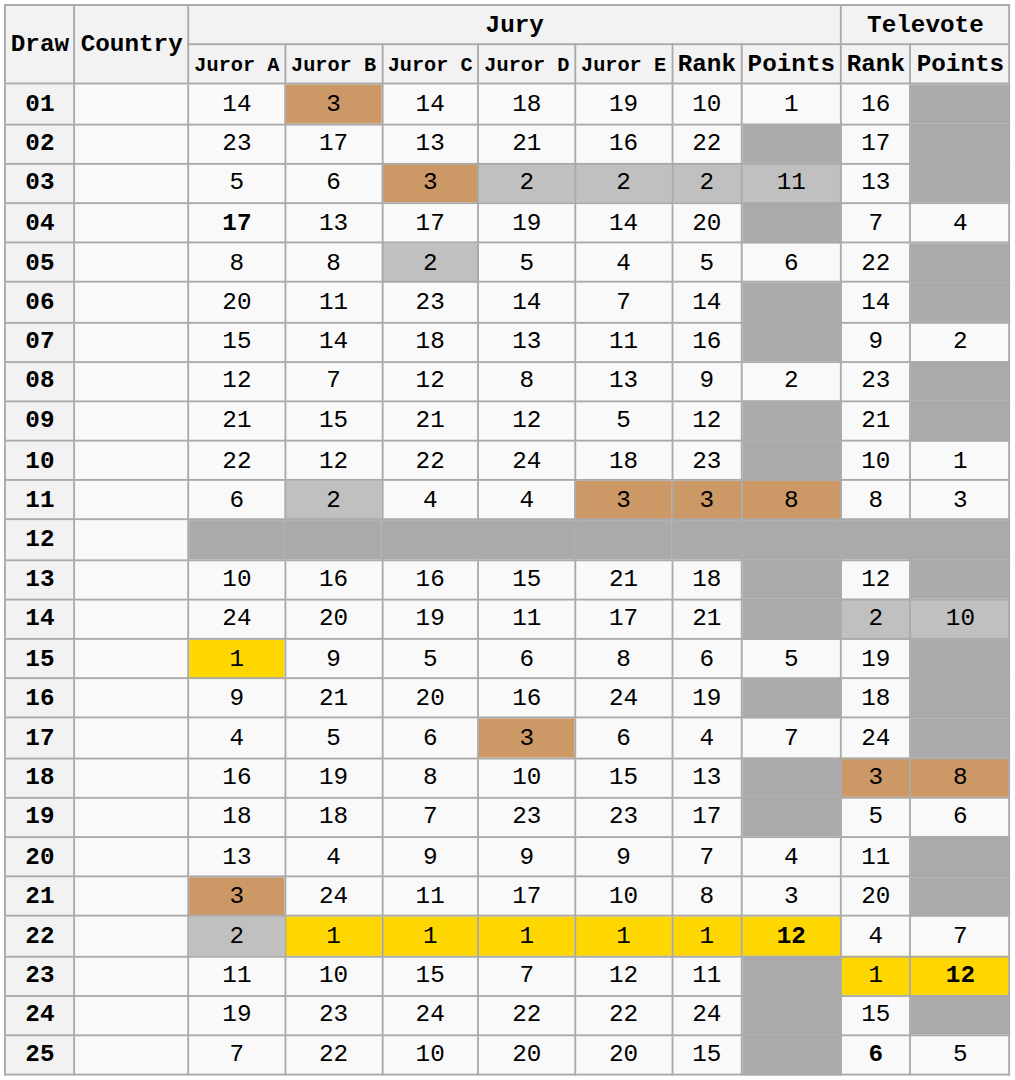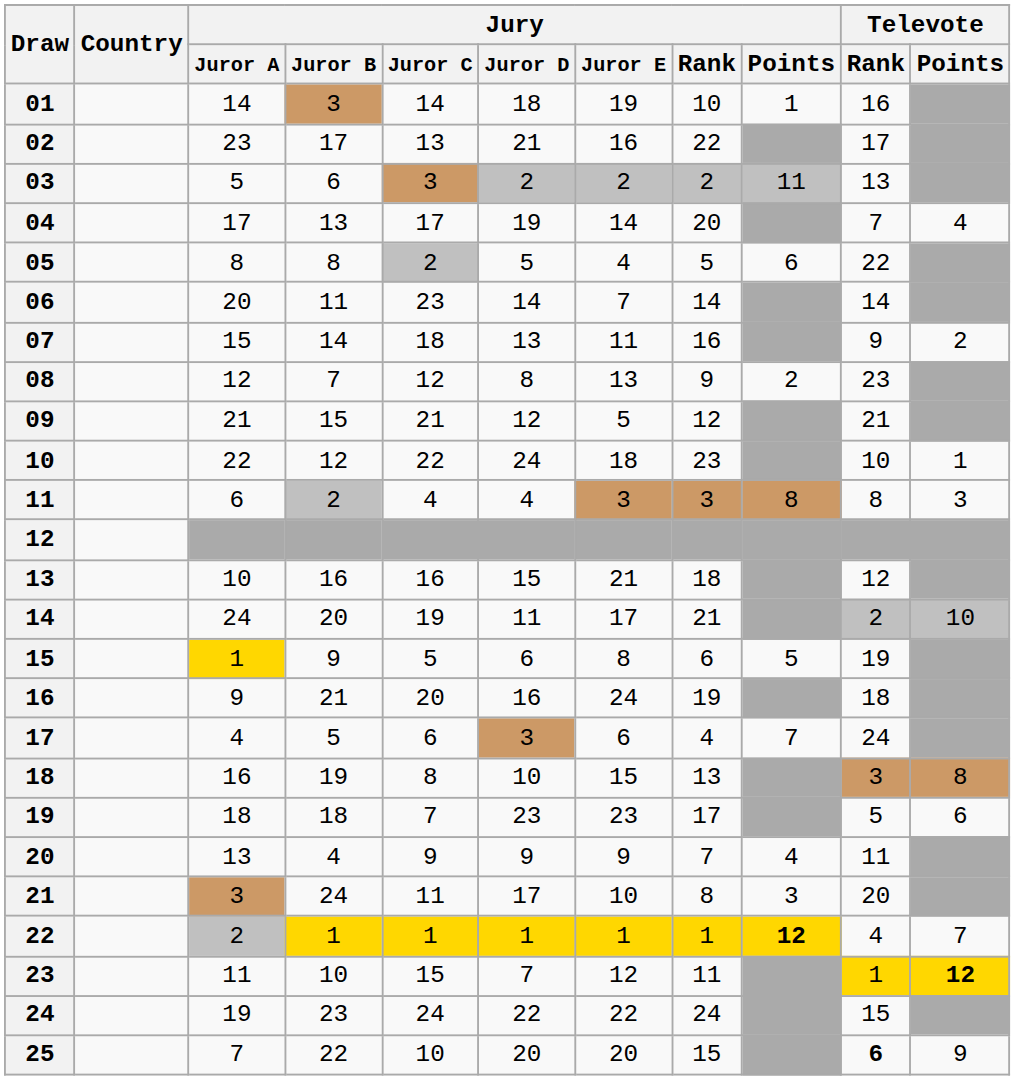04 | Jury / Juror A: bold -> normal
25 | Televote / Points: 5 -> 9
